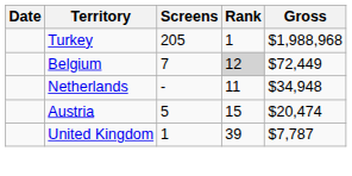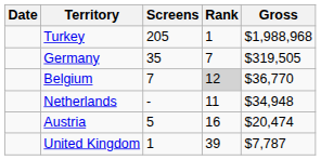+ row: Germany | 35 | 7 | $319,505
Belgium | Gross: $72,449 -> $36,770
Austria | Rank: 15 -> 16
